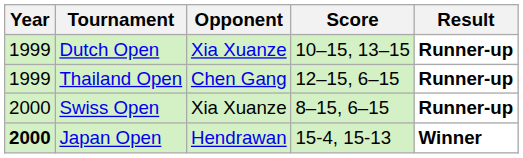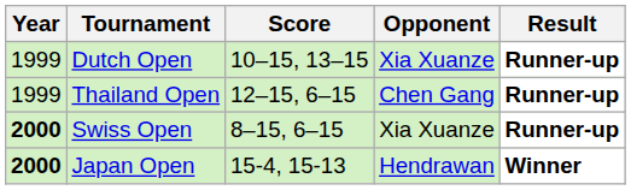columns swapped: Opponent <-> Score
Swiss Open | Year: normal -> bold
